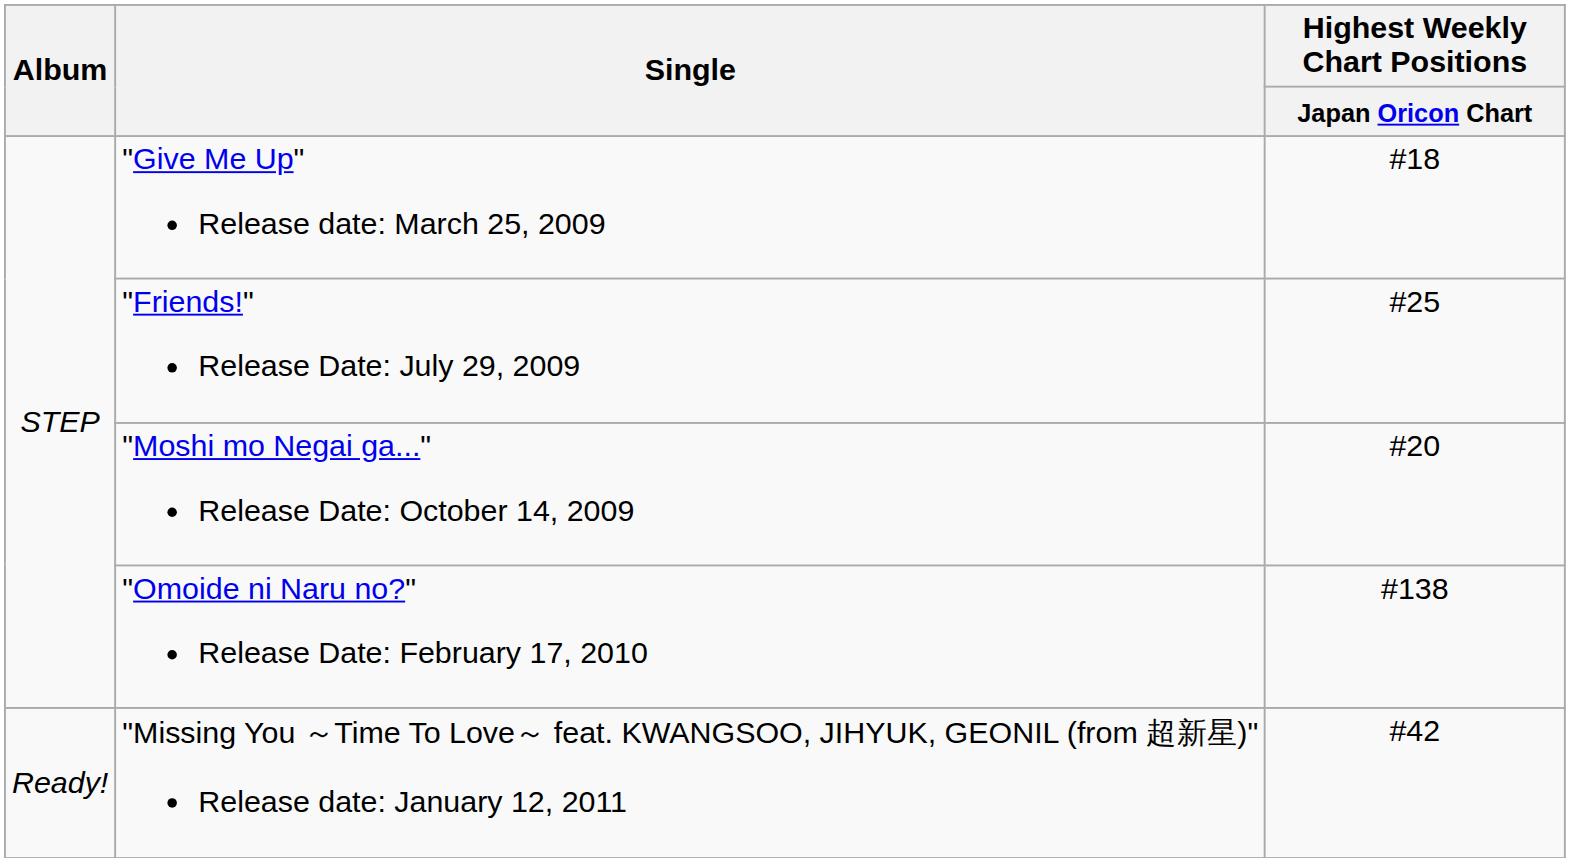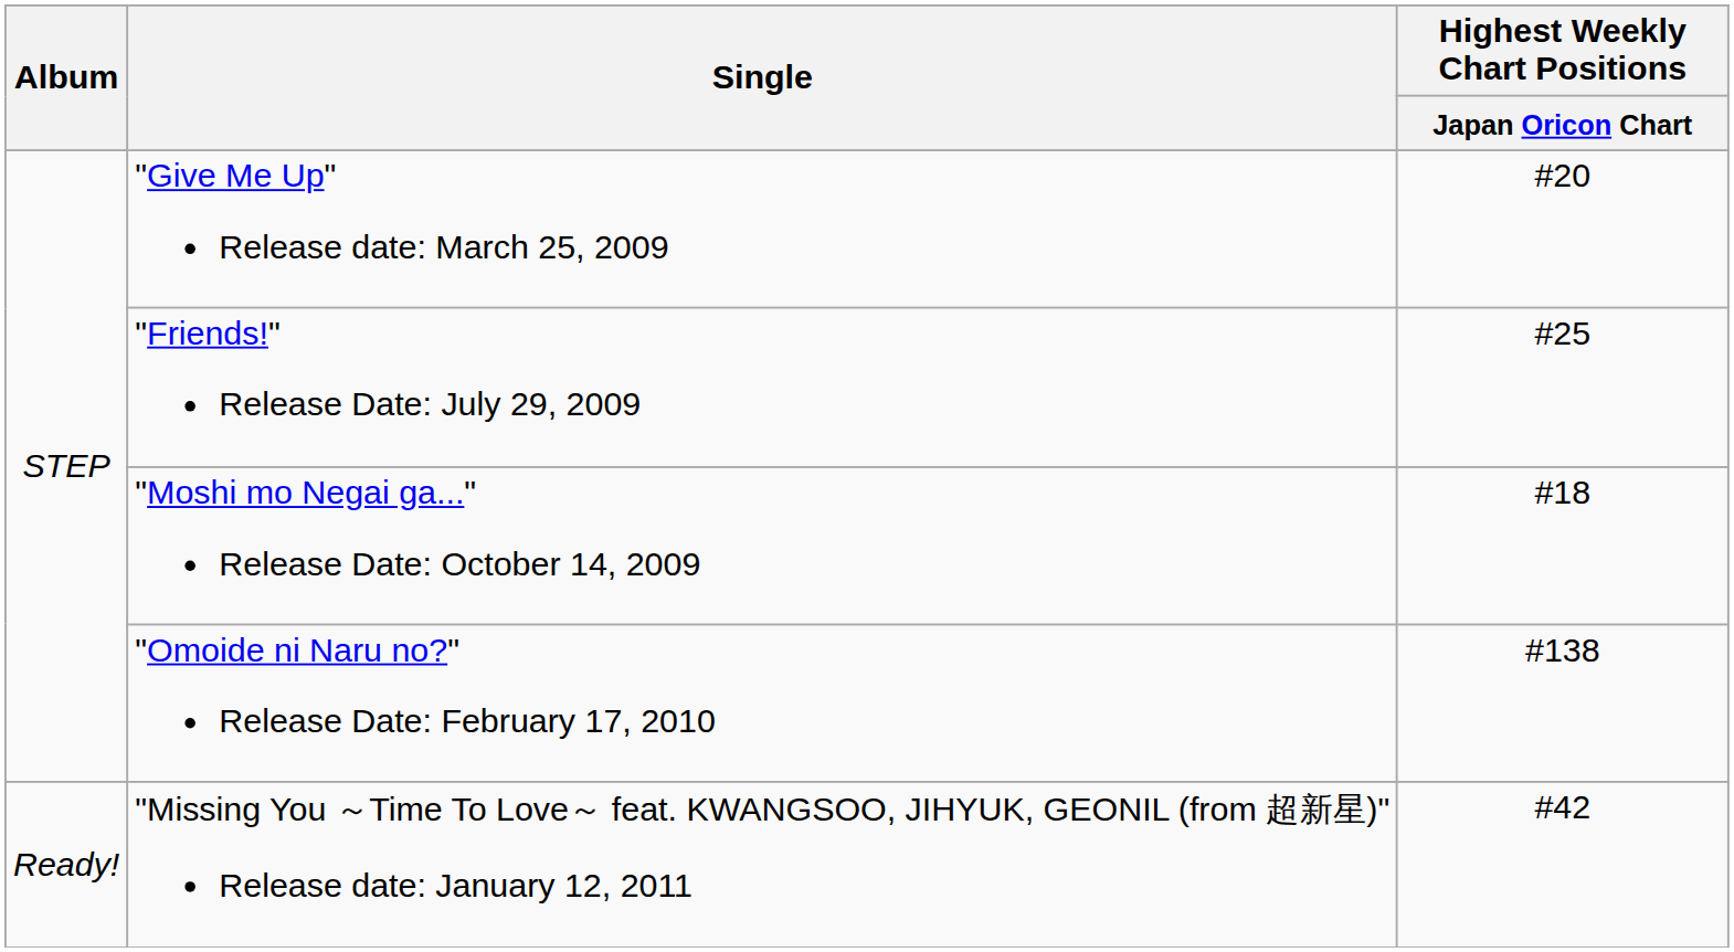"Give Me Up" Release date: March 25, 2009 | Highest Weekly Chart Positions / Japan Oricon Chart: #18 -> #20
"Moshi mo Negai ga..." Release Date: October 14, 2009 | Highest Weekly Chart Positions / Japan Oricon Chart: #20 -> #18
